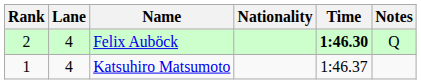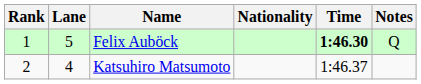Felix Auböck | Rank: 2 -> 1
Felix Auböck | Lane: 4 -> 5
Katsuhiro Matsumoto | Rank: 1 -> 2
